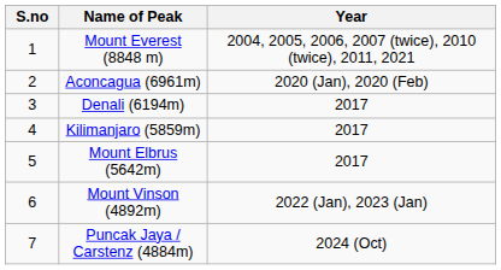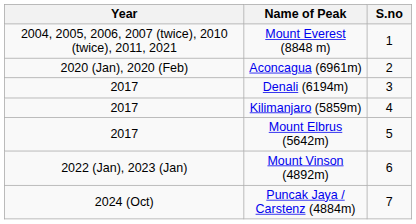columns swapped: S.no <-> Year
